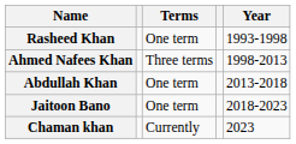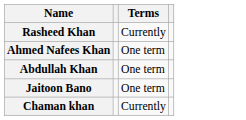- column: Year | 1993-1998 | 1998-2013 | 2013-2018 | 2018-2023 | 2023
Rasheed Khan | Terms: One term -> Currently
Ahmed Nafees Khan | Terms: Three terms -> One term
